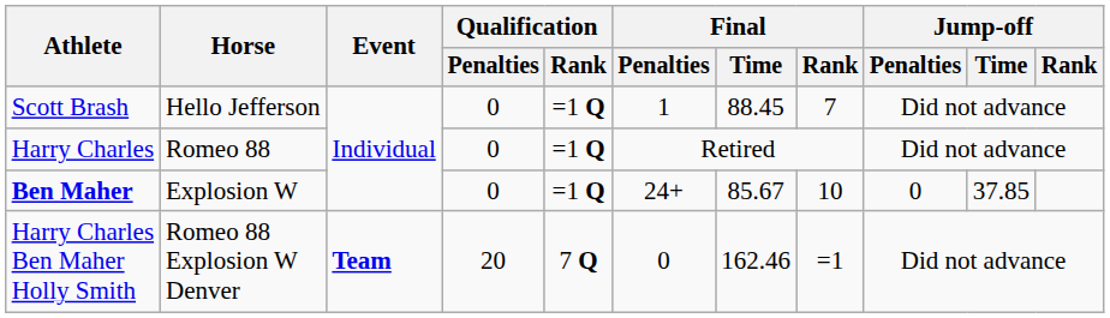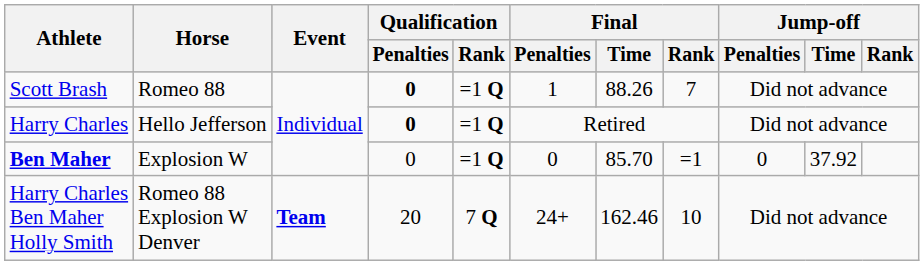Scott Brash | Horse: Hello Jefferson -> Romeo 88
Scott Brash | Qualification / Penalties: normal -> bold
Scott Brash | Final / Time: 88.45 -> 88.26
Harry Charles | Horse: Romeo 88 -> Hello Jefferson
Harry Charles | Qualification / Penalties: normal -> bold
Ben Maher | Final / Penalties: 24+ -> 0
Ben Maher | Final / Time: 85.67 -> 85.70
Ben Maher | Final / Rank: 10 -> =1
Ben Maher | Jump-off / Time: 37.85 -> 37.92
Harry Charles Ben Maher Holly Smith | Final / Penalties: 0 -> 24+
Harry Charles Ben Maher Holly Smith | Final / Rank: =1 -> 10
